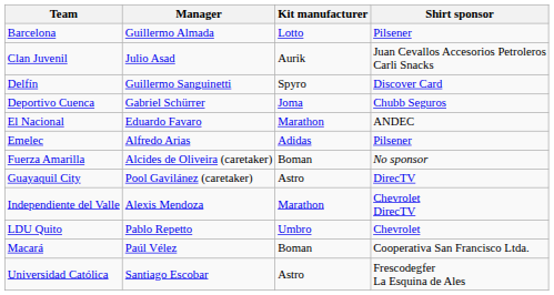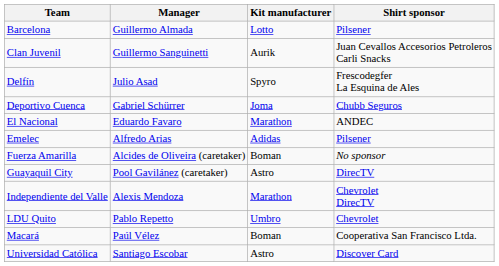Clan Juvenil | Manager: Julio Asad -> Guillermo Sanguinetti
Delfín | Manager: Guillermo Sanguinetti -> Julio Asad
Delfín | Shirt sponsor: Discover Card -> Frescodegfer La Esquina de Ales
Universidad Católica | Shirt sponsor: Frescodegfer La Esquina de Ales -> Discover Card
